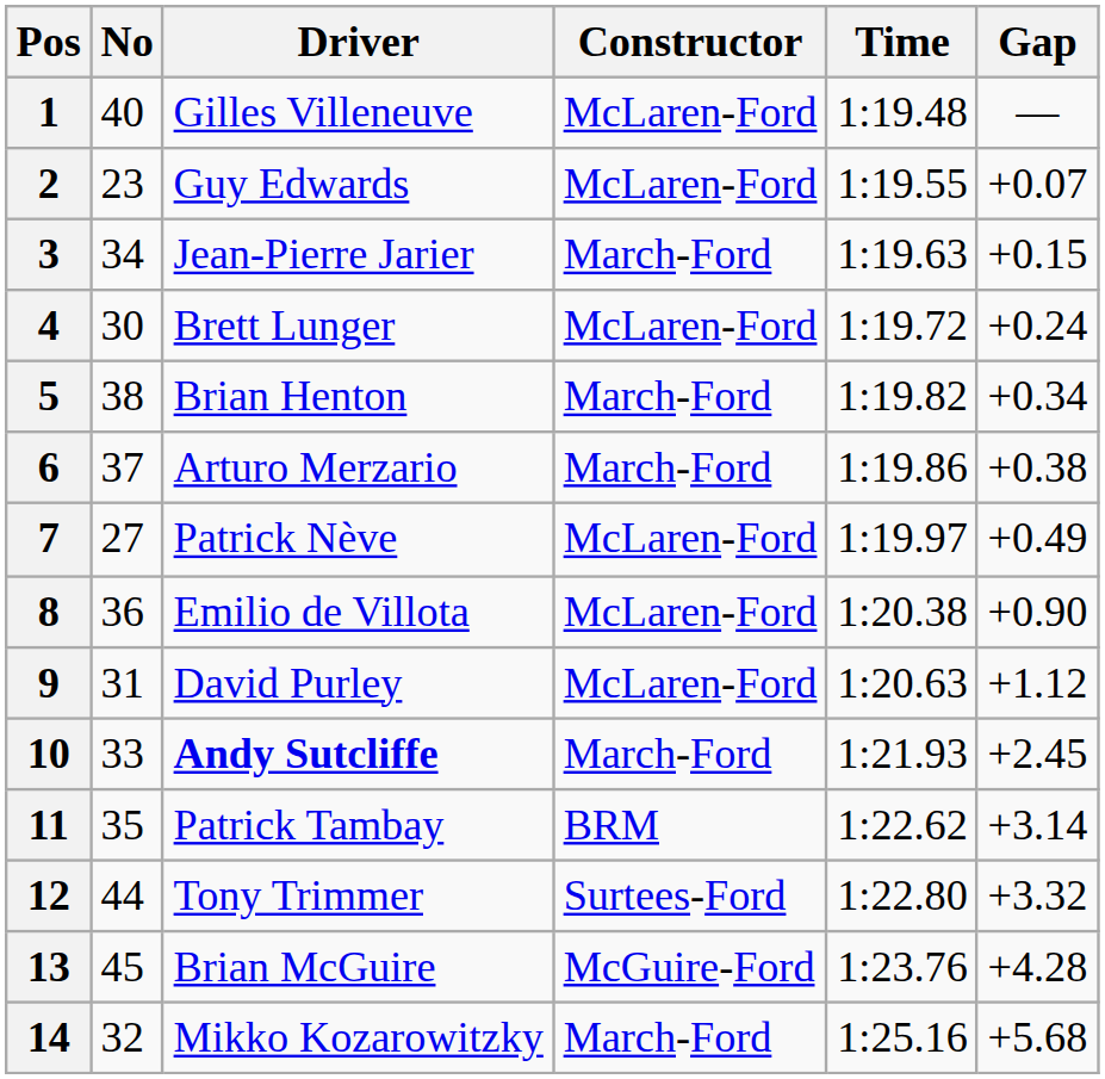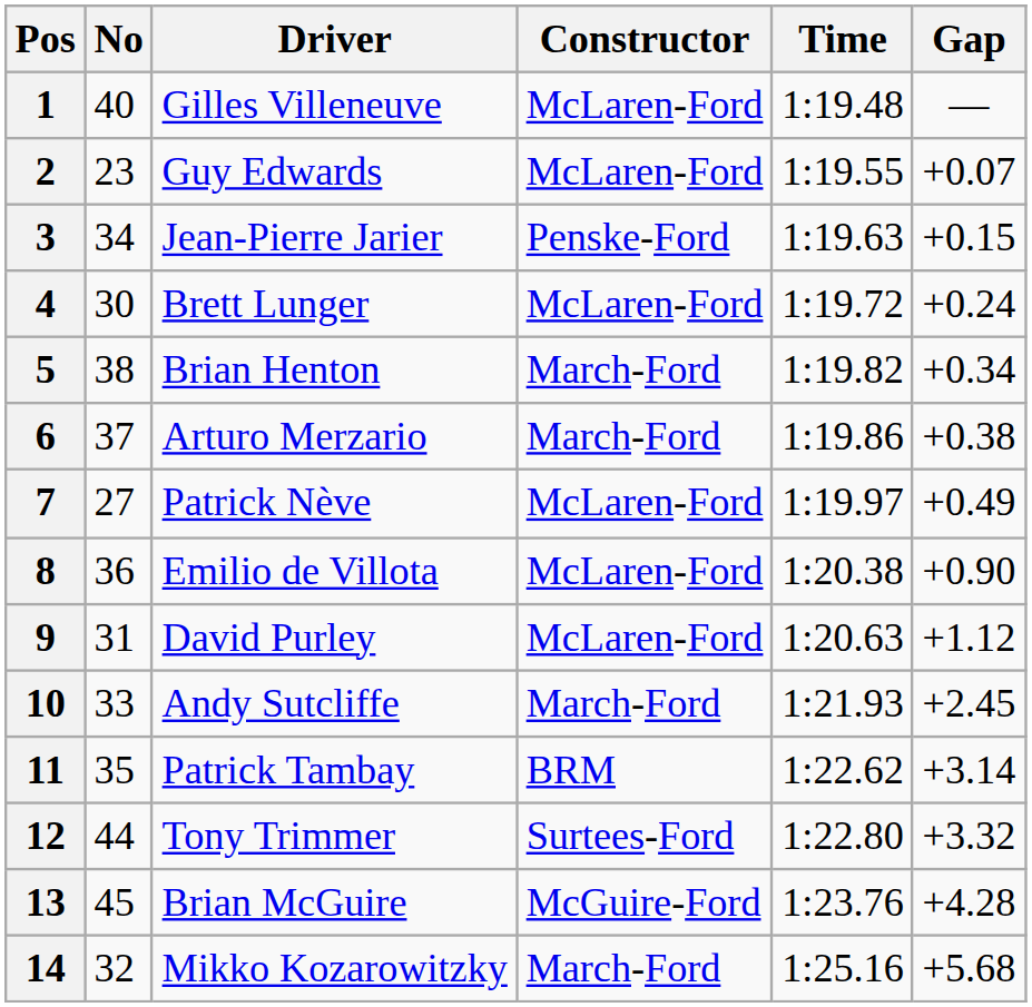3 | Constructor: March-Ford -> Penske-Ford
10 | Driver: bold -> normal
